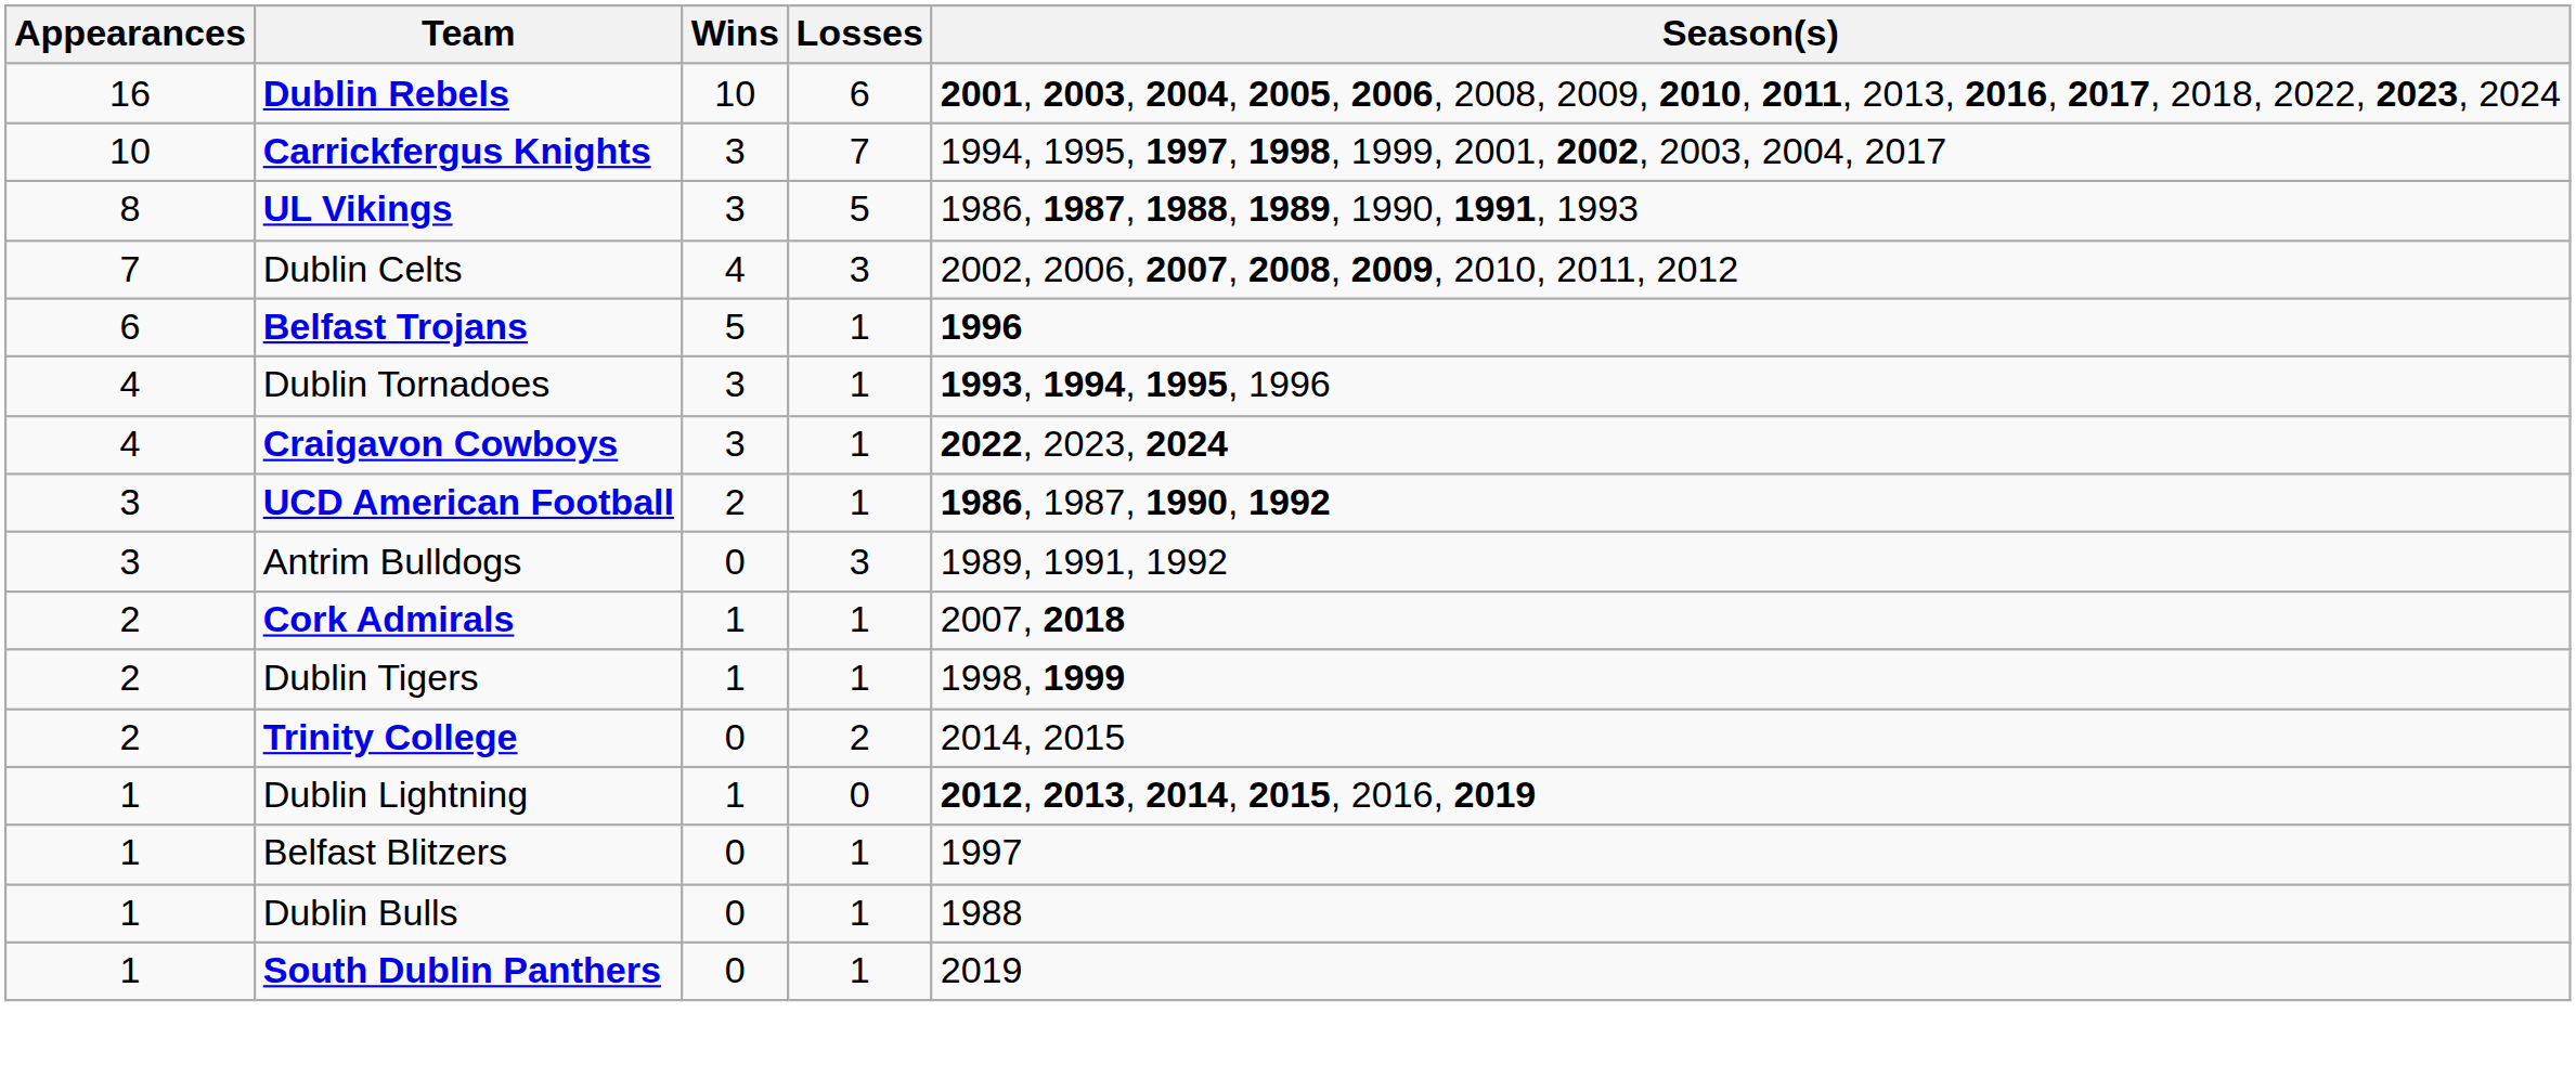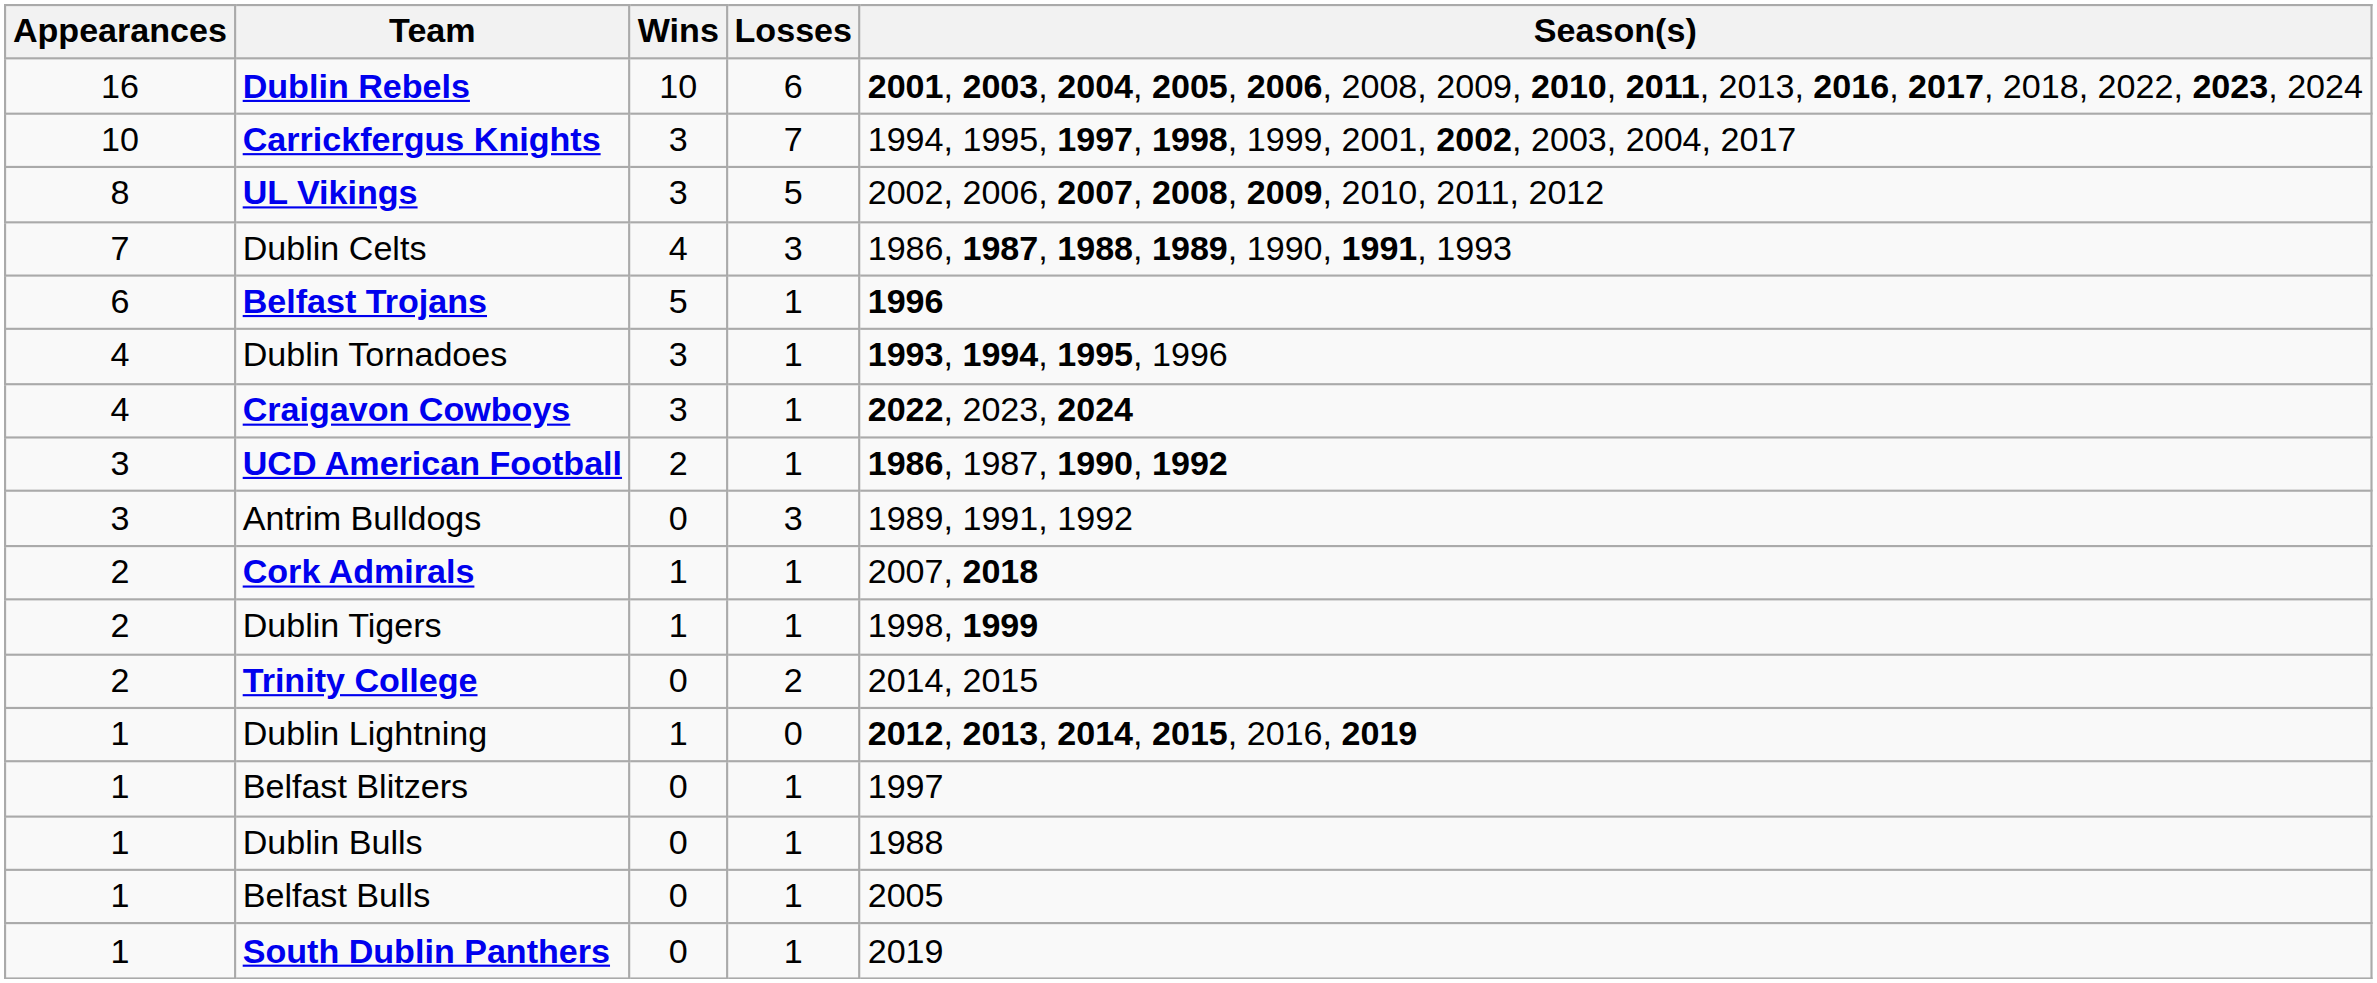UL Vikings | Season(s): 1986, 1987, 1988, 1989, 1990, 1991, 1993 -> 2002, 2006, 2007, 2008, 2009, 2010, 2011, 2012
Dublin Celts | Season(s): 2002, 2006, 2007, 2008, 2009, 2010, 2011, 2012 -> 1986, 1987, 1988, 1989, 1990, 1991, 1993
+ row: 1 | Belfast Bulls | 0 | 1 | 2005
